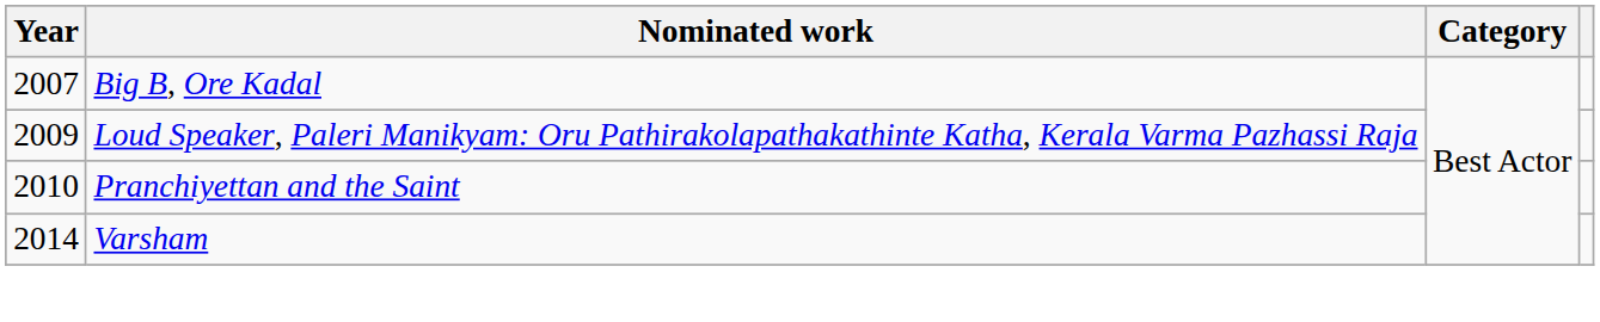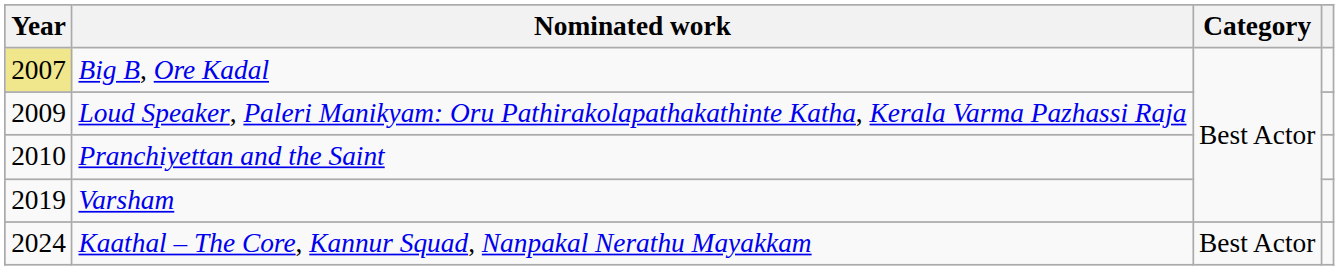Big B, Ore Kadal | Year: no background -> khaki background
Varsham | Year: 2014 -> 2019
+ row: 2024 | Kaathal – The Core, Kannur Squad, Nanpakal Nerathu Mayakkam | Best Actor
